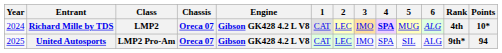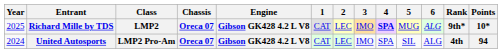Richard Mille by TDS | Year: 2024 -> 2025
Richard Mille by TDS | Rank: 4th -> 9th*
United Autosports | Year: 2025 -> 2024
United Autosports | Rank: 9th* -> 4th
